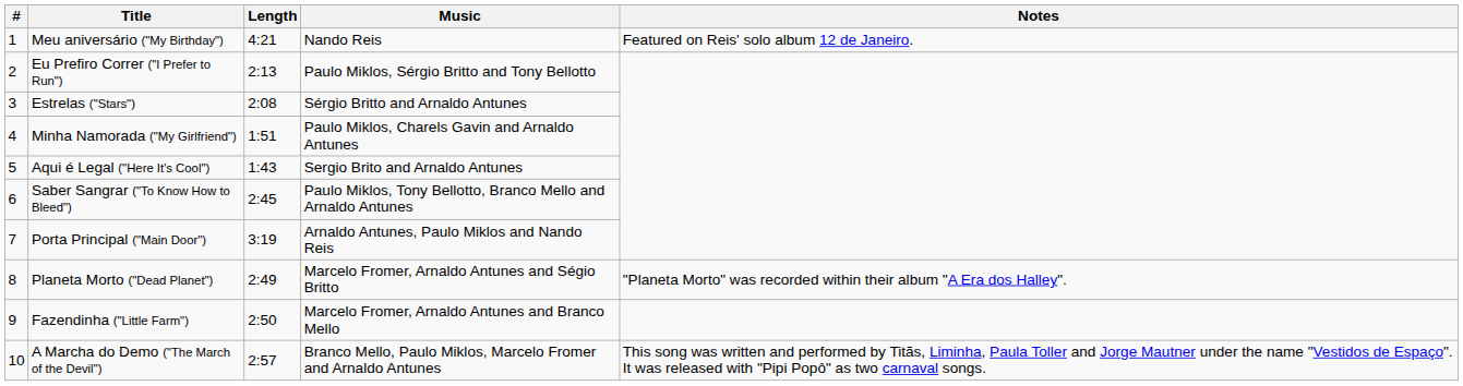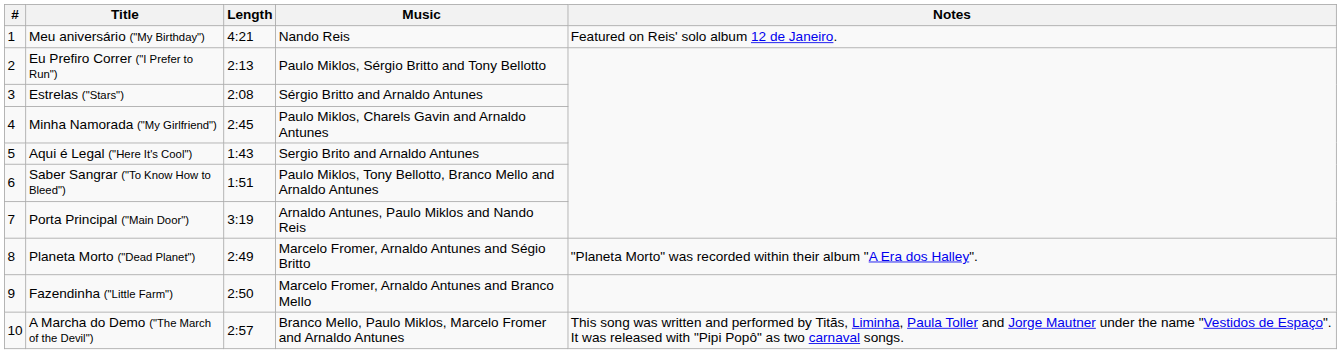Minha Namorada ("My Girlfriend") | Length: 1:51 -> 2:45
Saber Sangrar ("To Know How to Bleed") | Length: 2:45 -> 1:51
